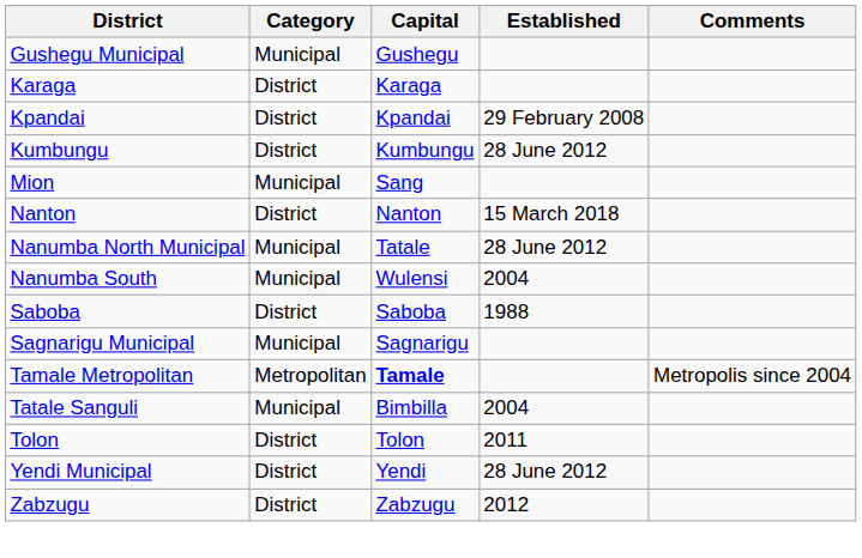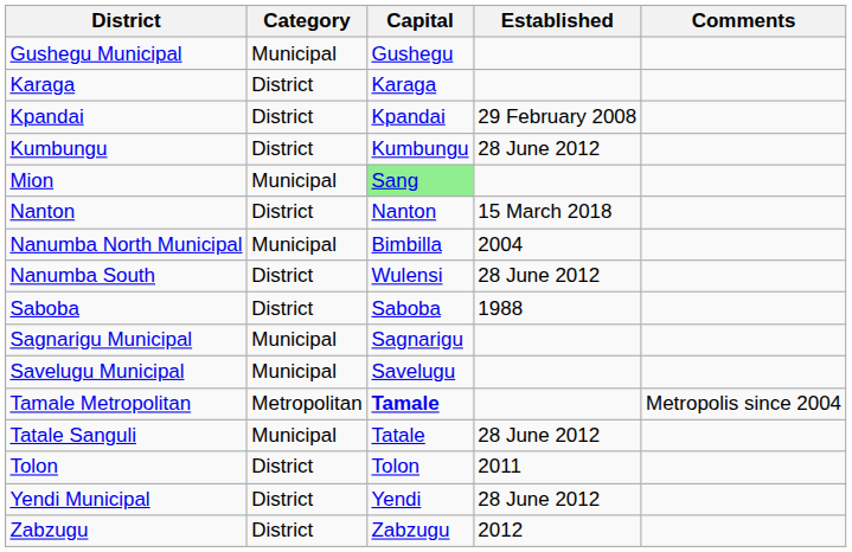Mion | Capital: no background -> lightgreen background
Nanumba North Municipal | Capital: Tatale -> Bimbilla
Nanumba North Municipal | Established: 28 June 2012 -> 2004
Nanumba South | Category: Municipal -> District
Nanumba South | Established: 2004 -> 28 June 2012
+ row: Savelugu Municipal | Municipal | Savelugu
Tatale Sanguli | Capital: Bimbilla -> Tatale
Tatale Sanguli | Established: 2004 -> 28 June 2012
